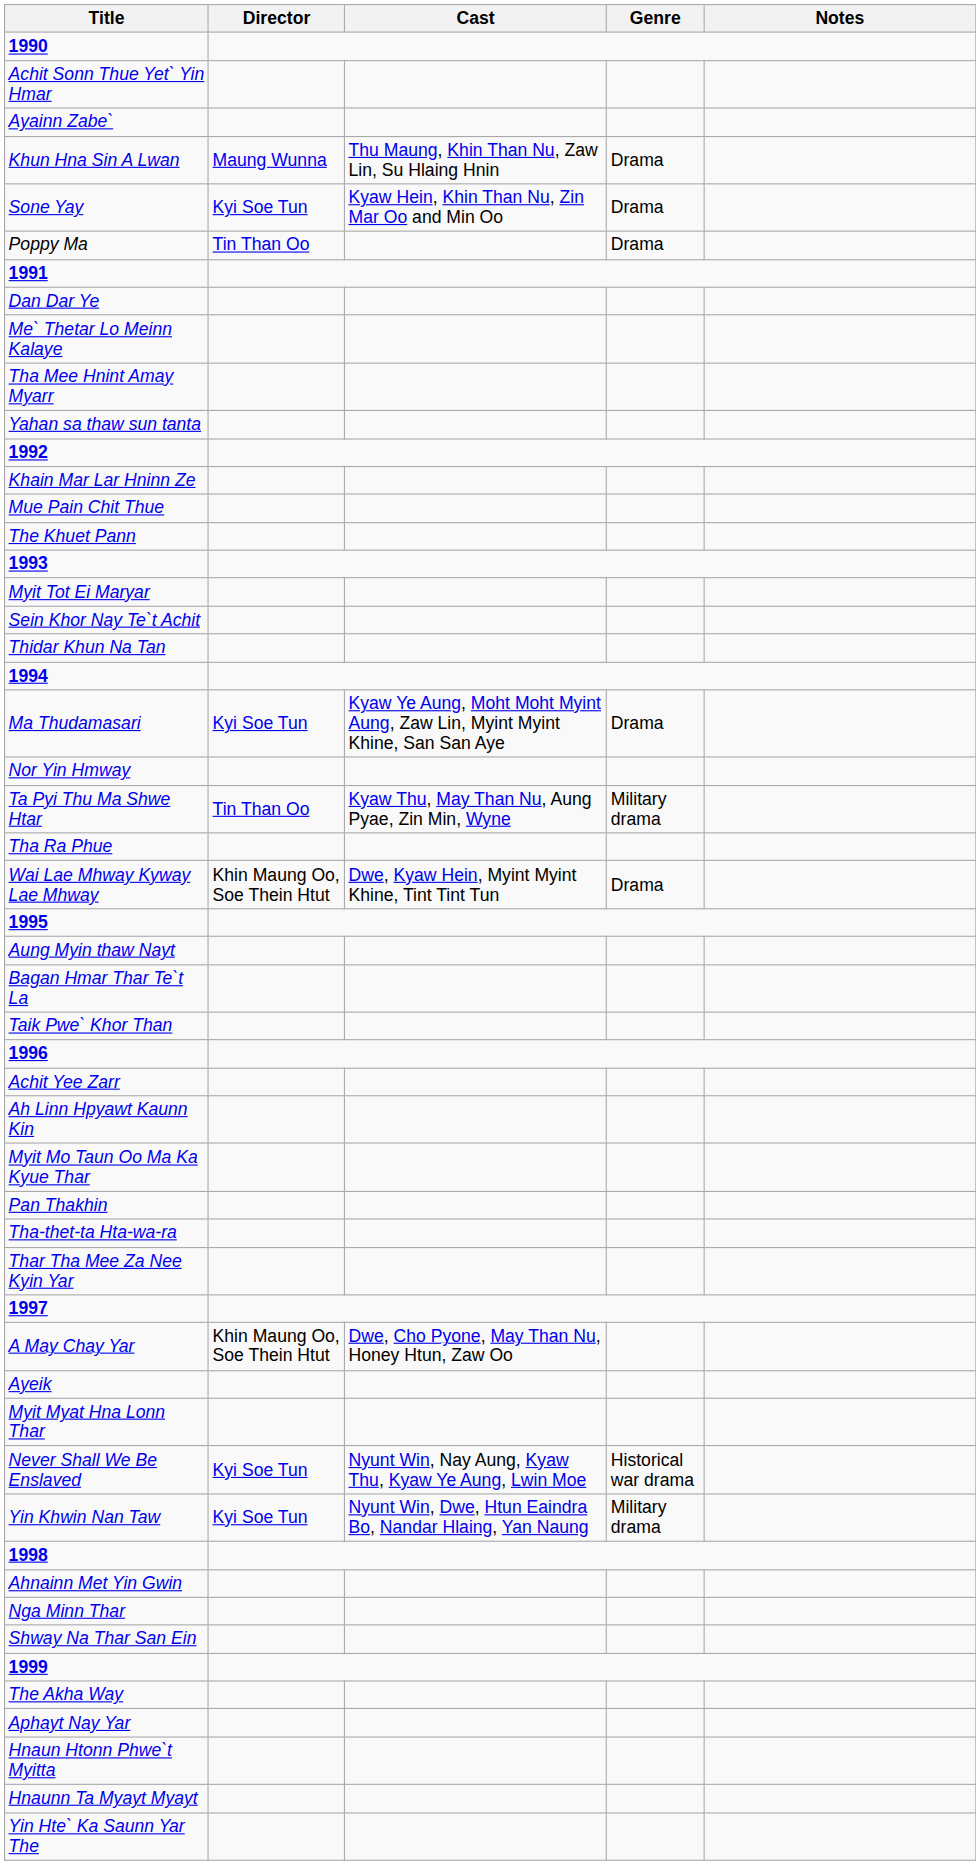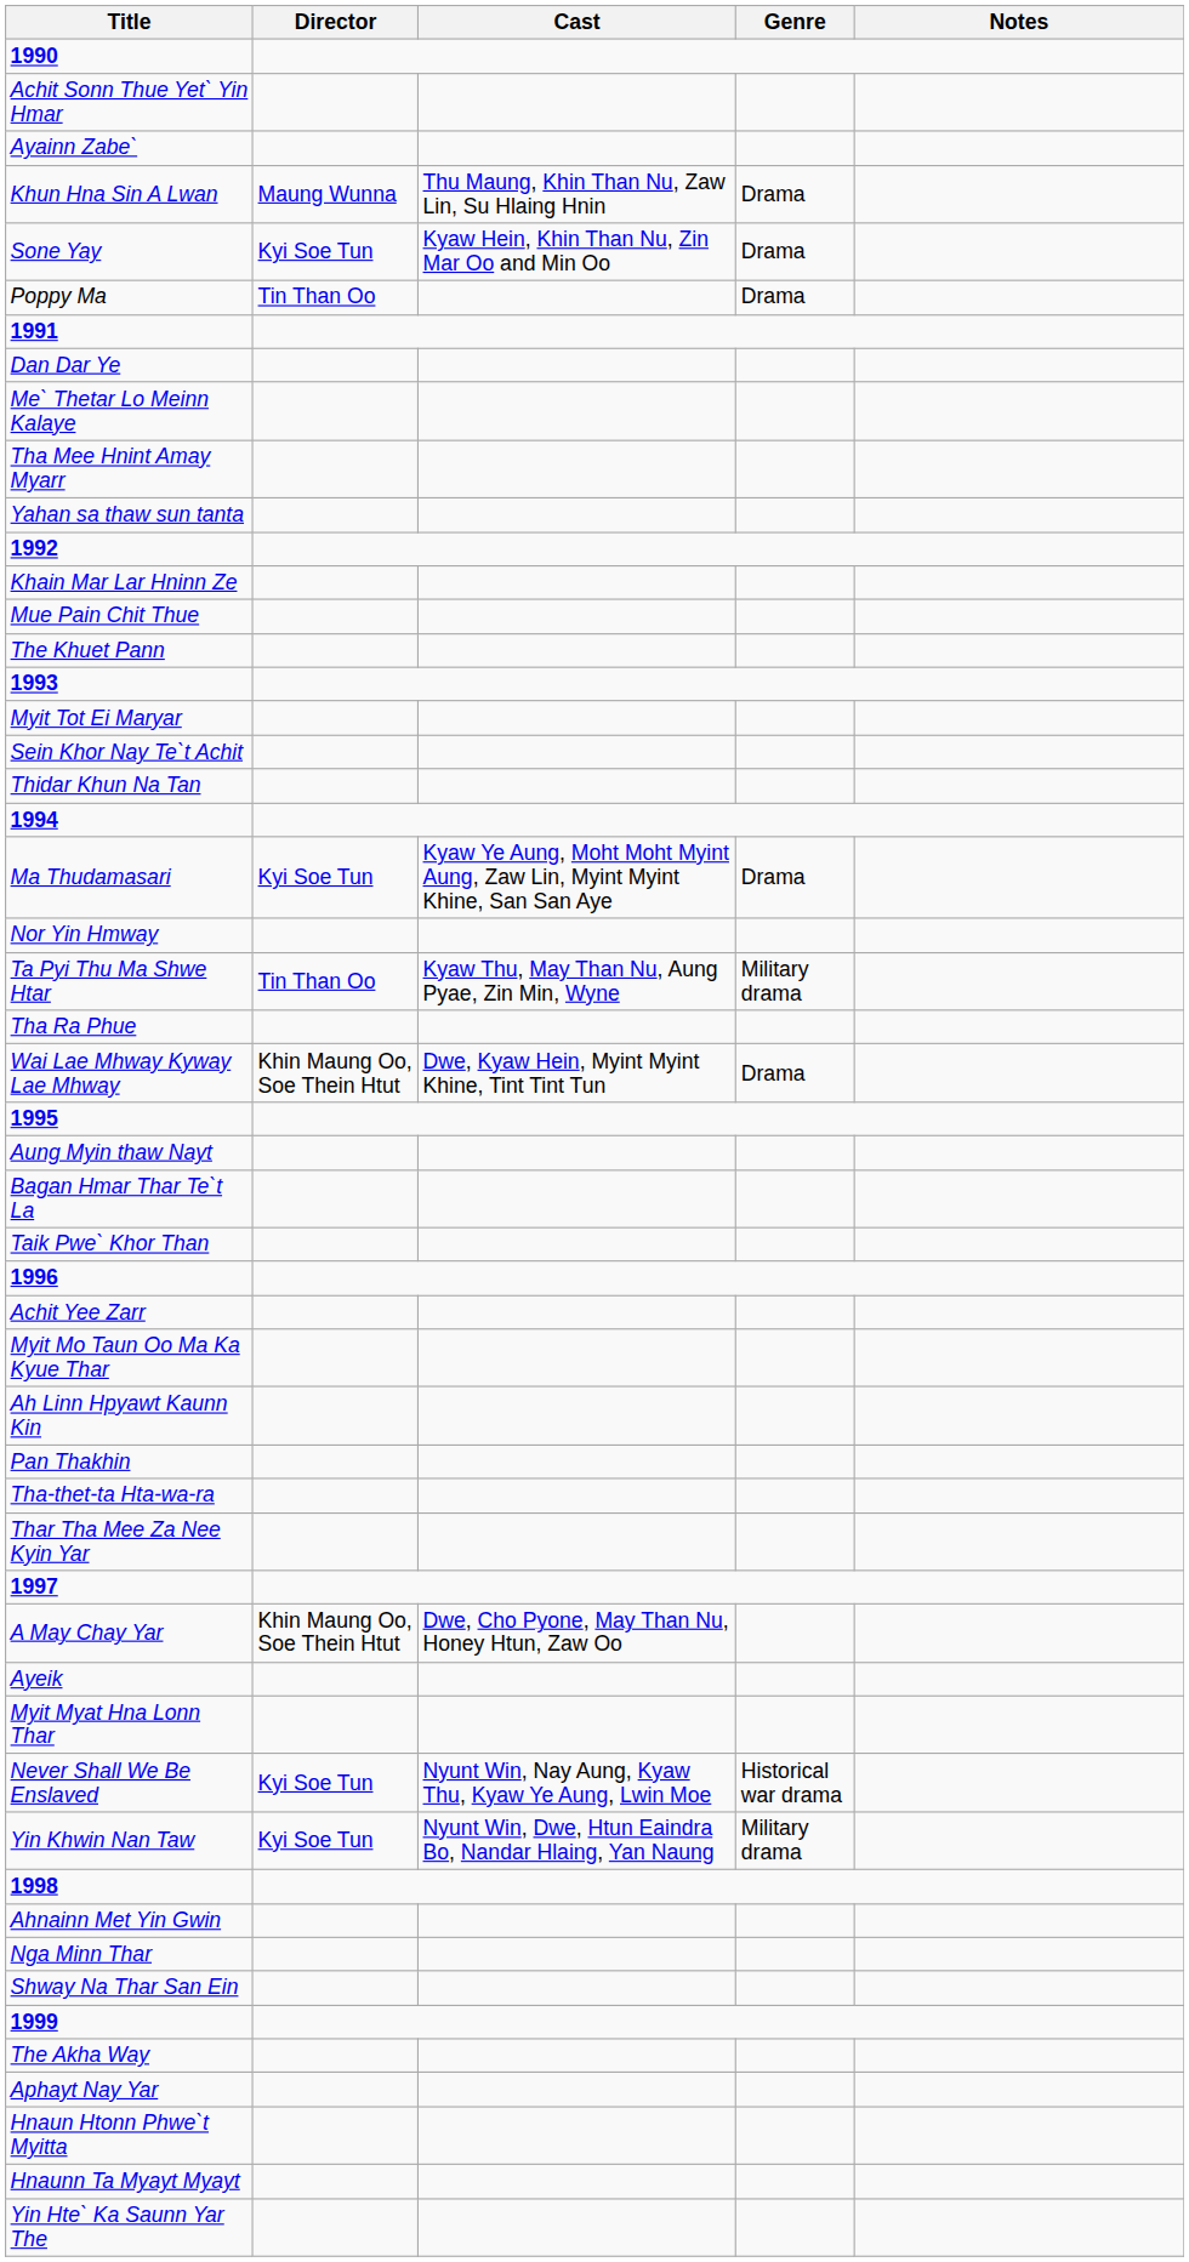rows swapped: Ah Linn Hpyawt Kaunn Kin <-> Myit Mo Taun Oo Ma Ka Kyue Thar
